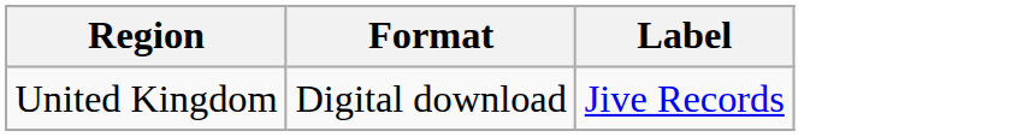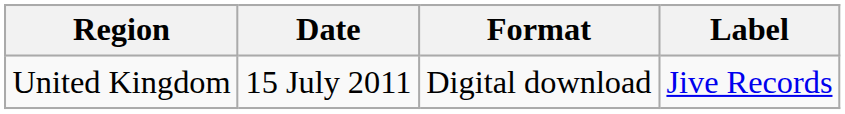+ column: Date | 15 July 2011
